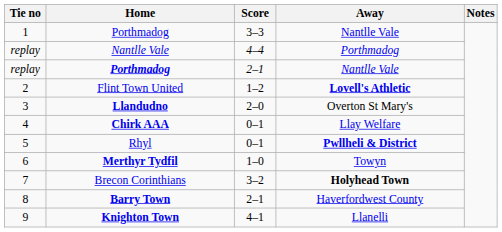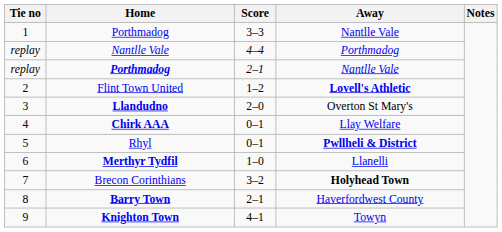Merthyr Tydfil | Away: Towyn -> Llanelli
Knighton Town | Away: Llanelli -> Towyn
